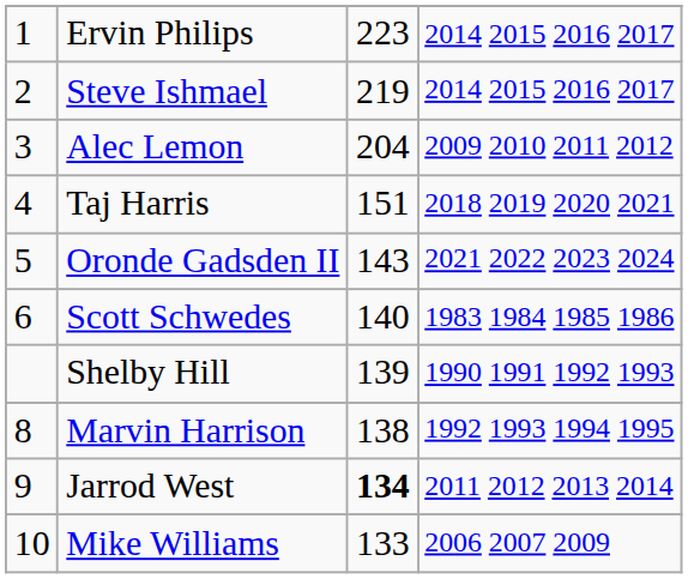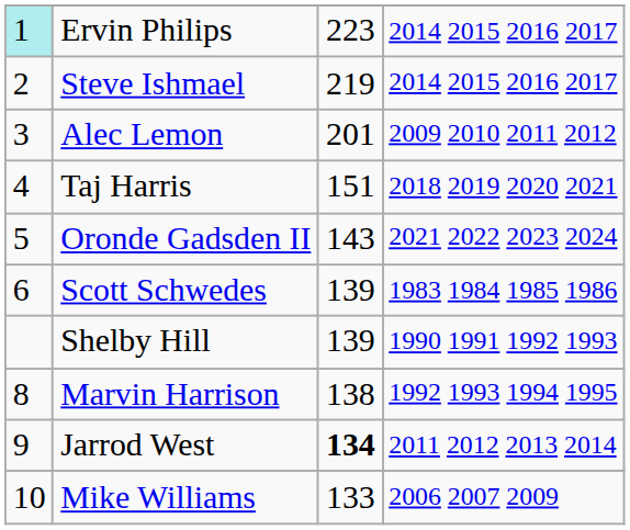Ervin Philips | column 1: no background -> paleturquoise background
Alec Lemon | column 3: 204 -> 201
Scott Schwedes | column 3: 140 -> 139
